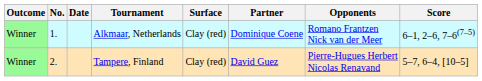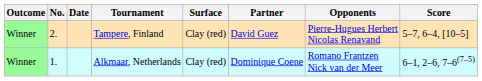rows swapped: Alkmaar, Netherlands <-> Tampere, Finland
